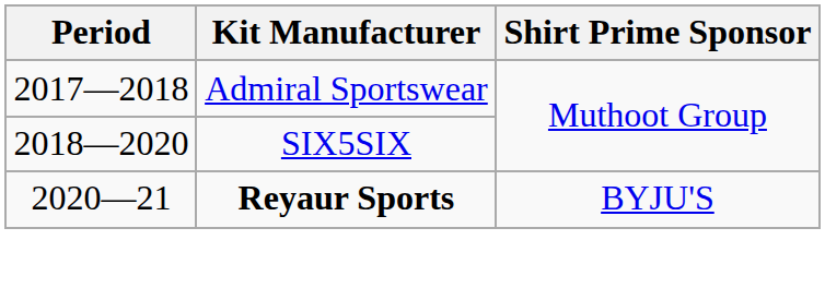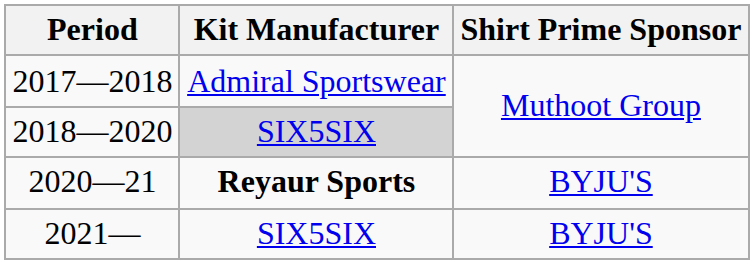2018—2020 | Kit Manufacturer: no background -> lightgrey background
+ row: 2021— | SIX5SIX | BYJU'S
